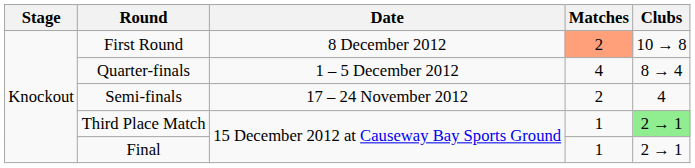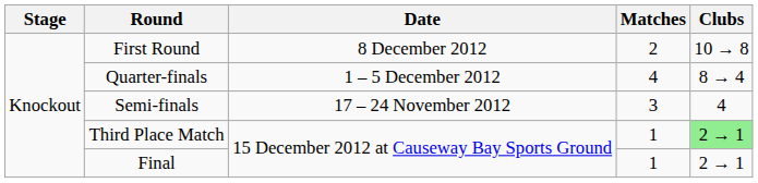First Round | Matches: lightsalmon background -> no background
Semi-finals | Matches: 2 -> 3
